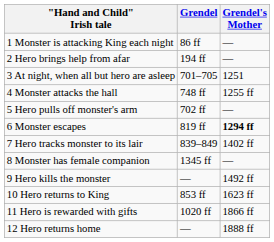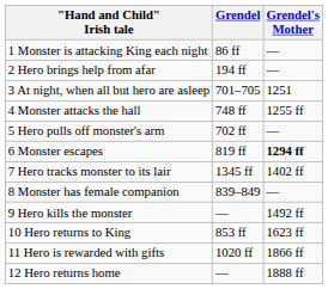7 Hero tracks monster to its lair | Grendel: 839–849 -> 1345 ff
8 Monster has female companion | Grendel: 1345 ff -> 839–849
